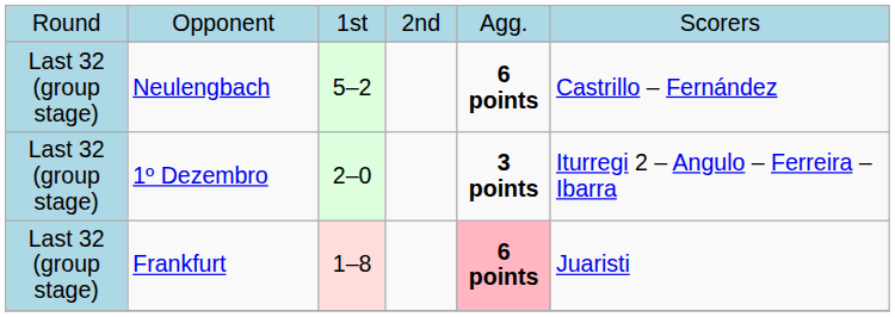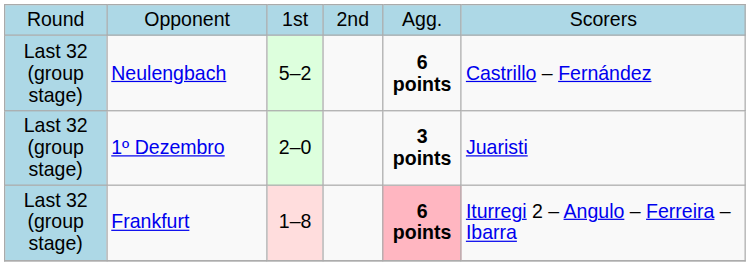1º Dezembro | column 6: Iturregi 2 – Angulo – Ferreira – Ibarra -> Juaristi
Frankfurt | column 6: Juaristi -> Iturregi 2 – Angulo – Ferreira – Ibarra
